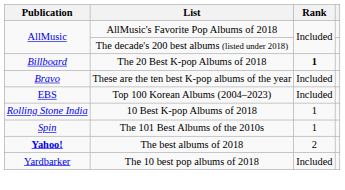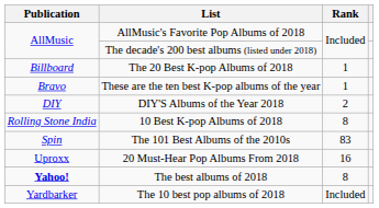The 20 Best K-pop Albums of 2018 | Rank: bold -> normal
These are the ten best K-pop albums of the year | Rank: Included -> 1
+ row: DIY | DIY'S Albums of the Year 2018 | 2
- row: EBS | Top 100 Korean Albums (2004–2023) | Included
10 Best K-pop Albums of 2018 | Rank: 1 -> 8
The 101 Best Albums of the 2010s | Rank: 1 -> 83
+ row: Uproxx | 20 Must-Hear Pop Albums From 2018 | 16
The best albums of 2018 | Rank: 2 -> 8
